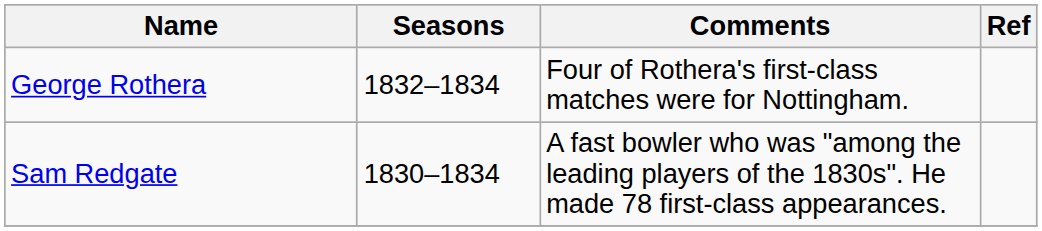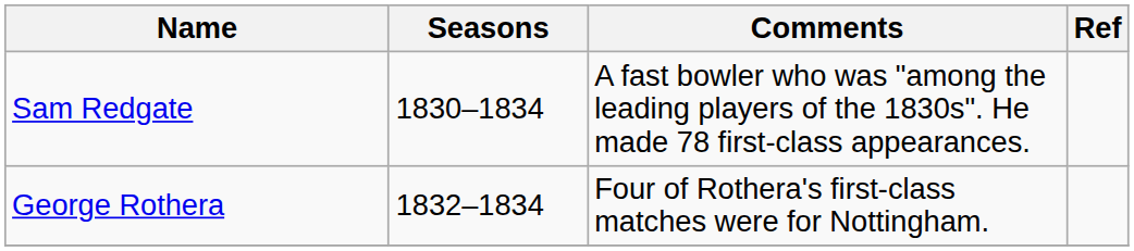rows swapped: Sam Redgate <-> George Rothera
